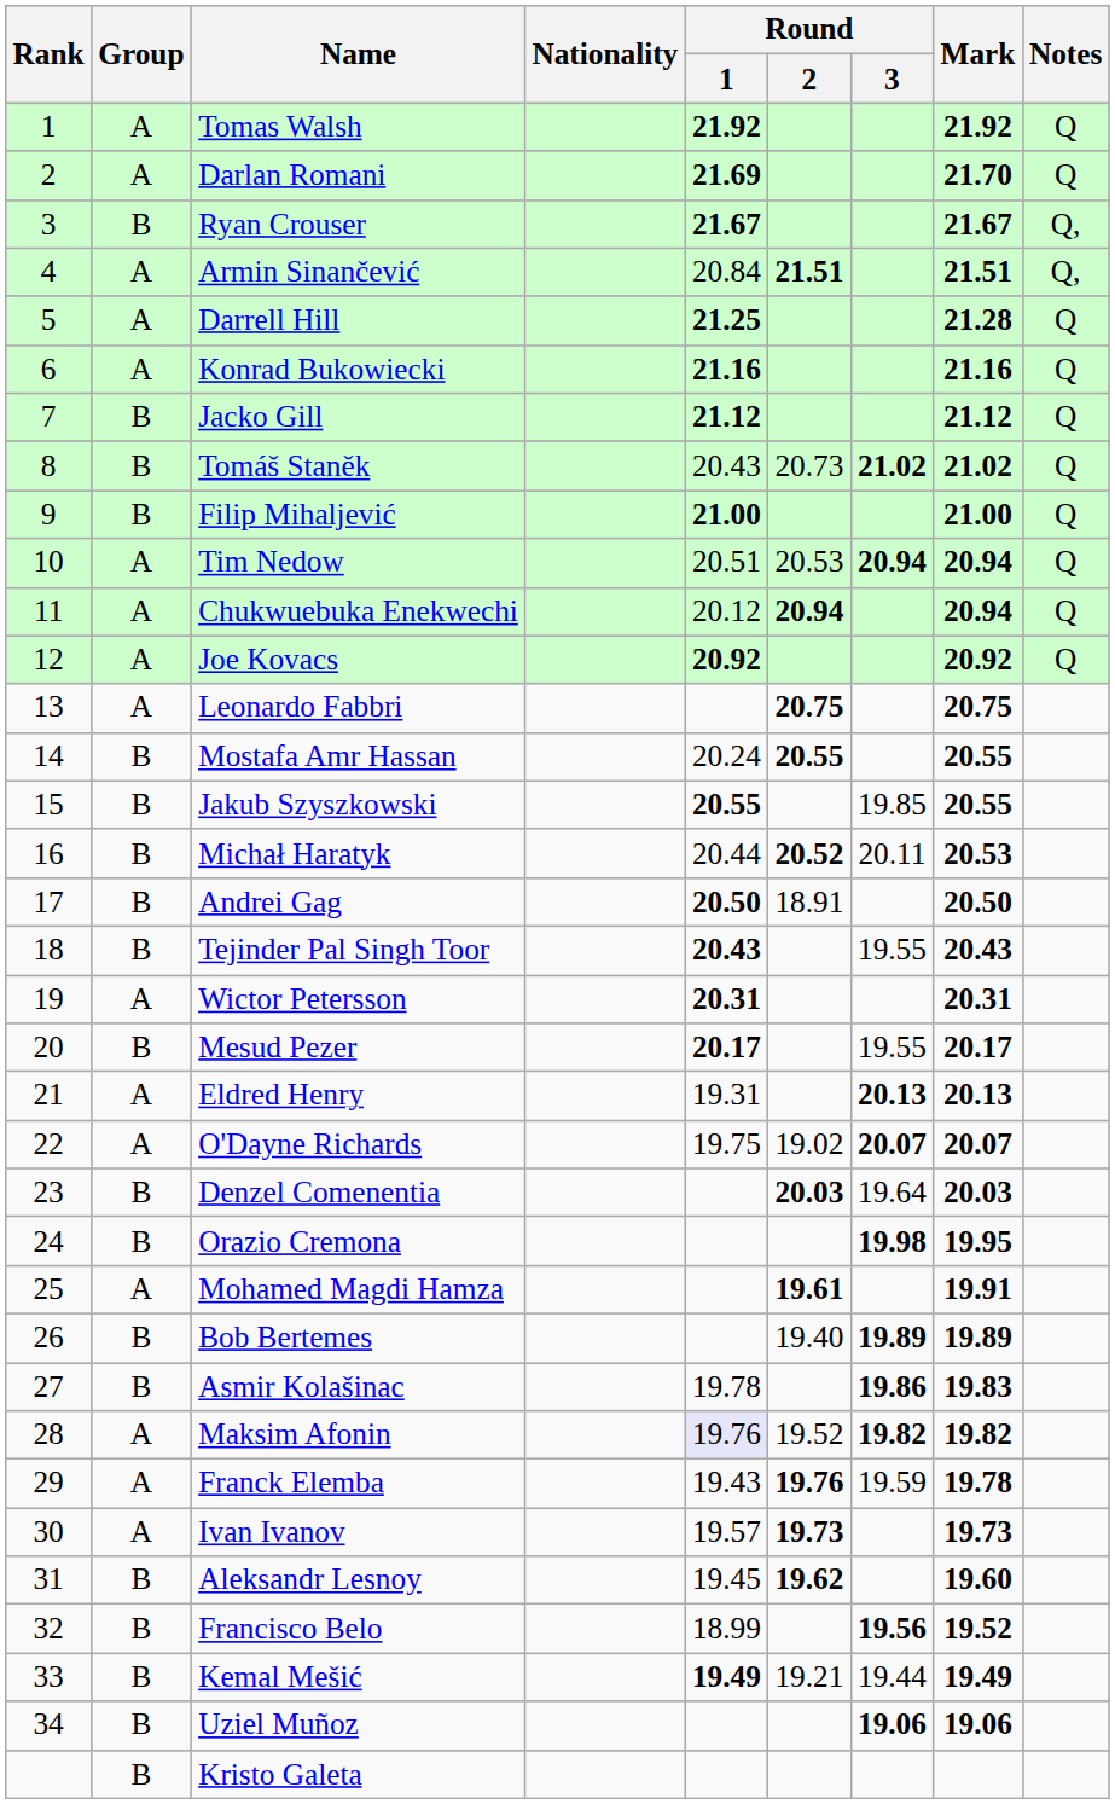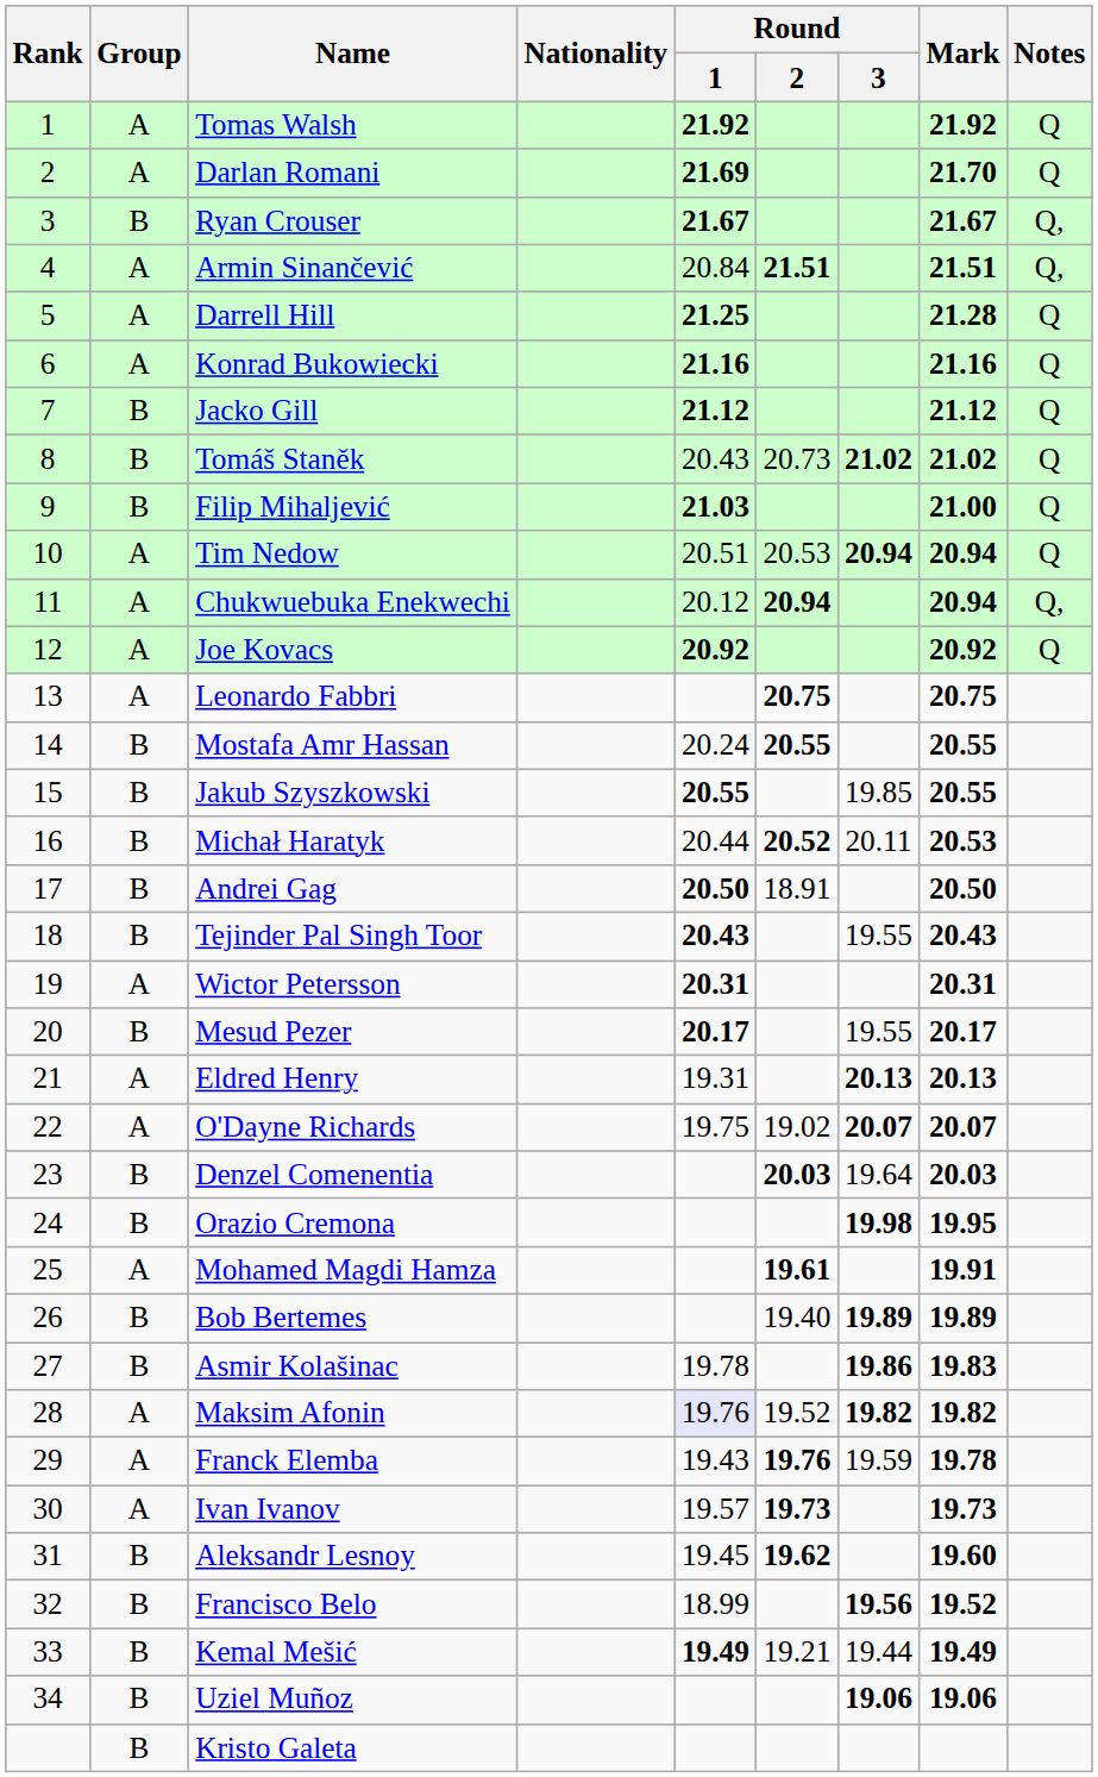Filip Mihaljević | Round / 1: 21.00 -> 21.03
Chukwuebuka Enekwechi | Notes: Q -> Q,
